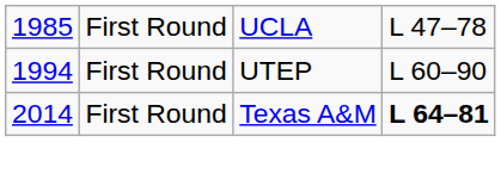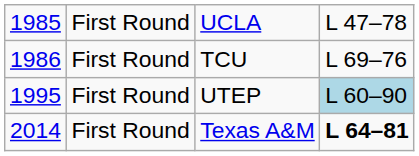+ row: 1986 | First Round | TCU | L 69–76
UTEP | column 1: 1994 -> 1995
UTEP | column 4: no background -> lightblue background
